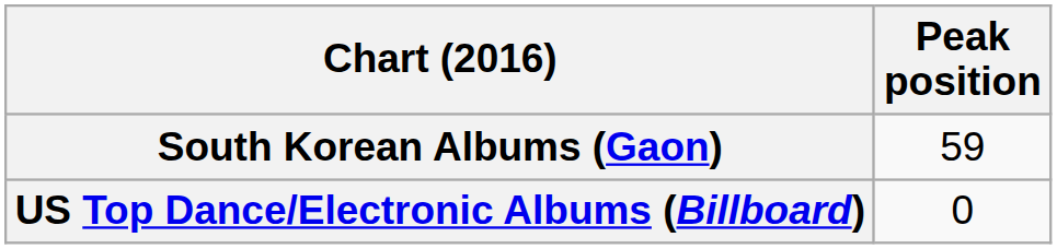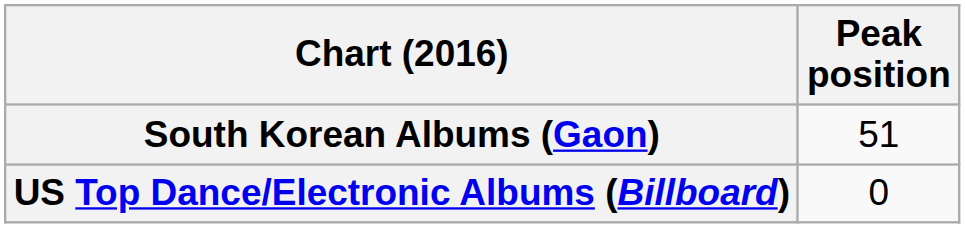South Korean Albums (Gaon) | Peak position: 59 -> 51
